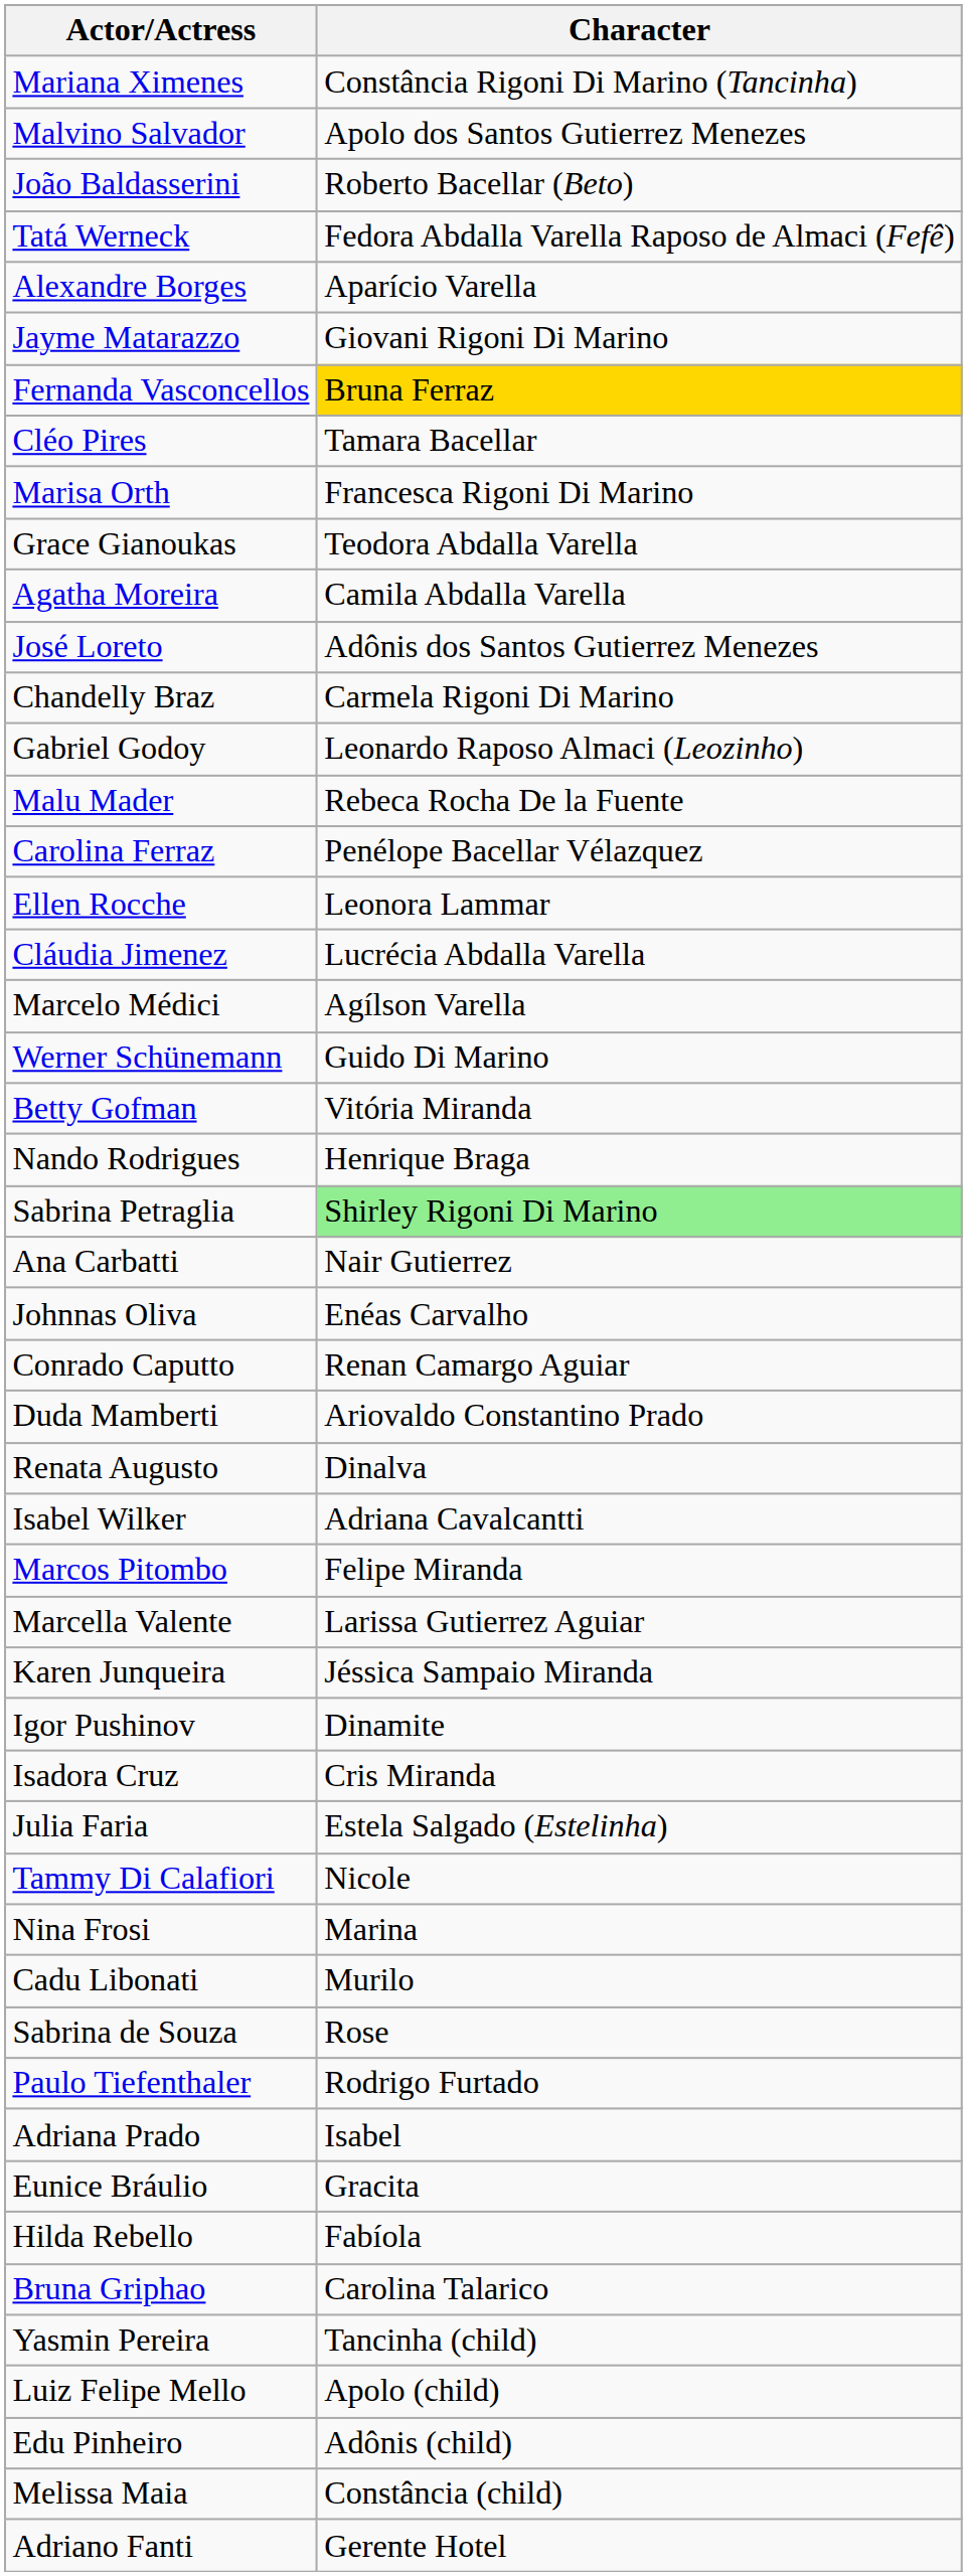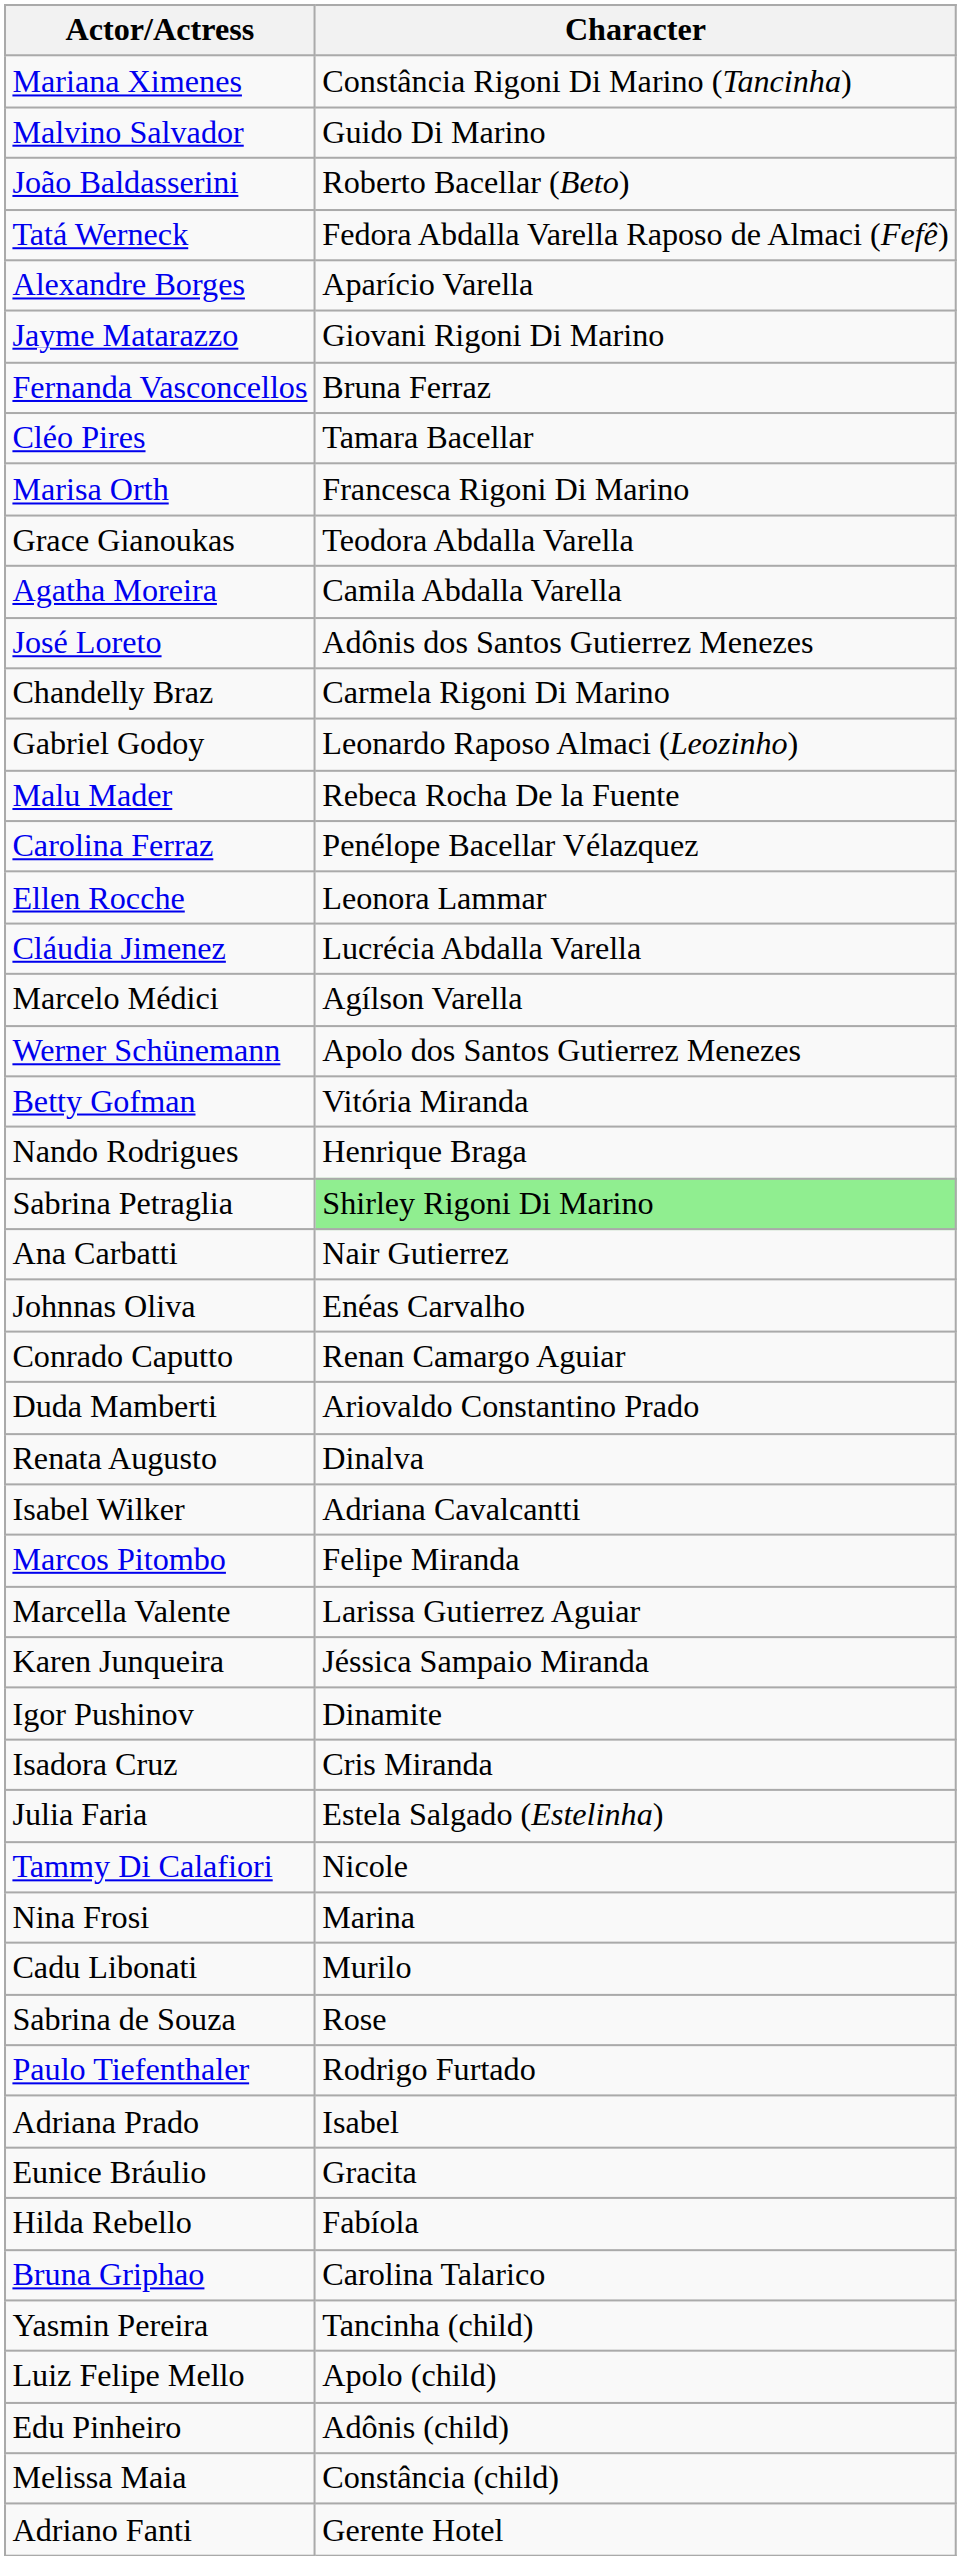Malvino Salvador | Character: Apolo dos Santos Gutierrez Menezes -> Guido Di Marino
Fernanda Vasconcellos | Character: gold background -> no background
Werner Schünemann | Character: Guido Di Marino -> Apolo dos Santos Gutierrez Menezes
